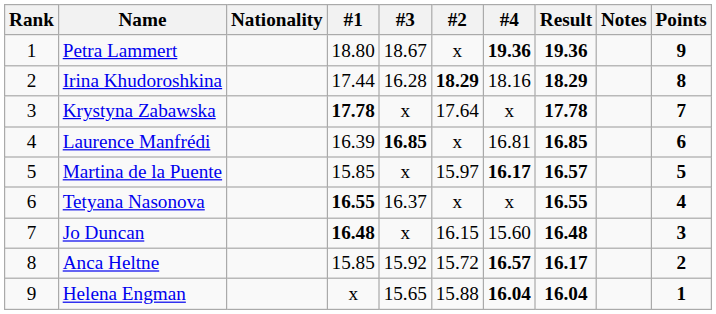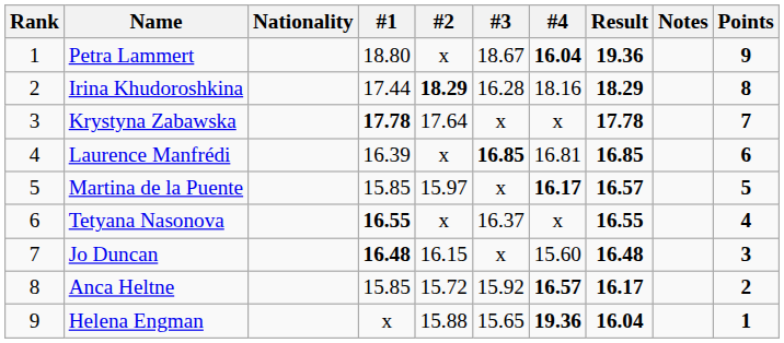columns swapped: #2 <-> #3
Petra Lammert | #4: 19.36 -> 16.04
Helena Engman | #4: 16.04 -> 19.36
